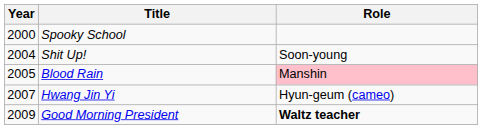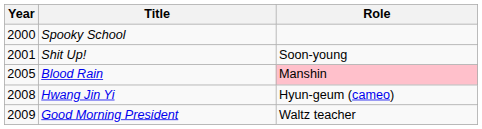Shit Up! | Year: 2004 -> 2001
Hwang Jin Yi | Year: 2007 -> 2008
Good Morning President | Role: bold -> normal
